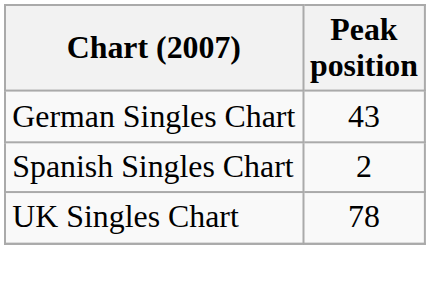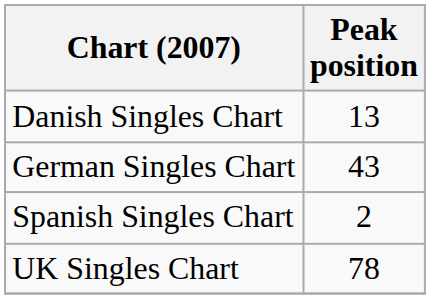+ row: Danish Singles Chart | 13
